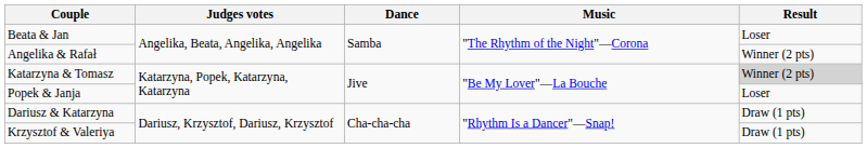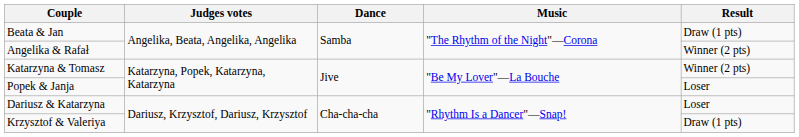Beata & Jan | Result: Loser -> Draw (1 pts)
Katarzyna & Tomasz | Result: lightgrey background -> no background
Dariusz & Katarzyna | Result: Draw (1 pts) -> Loser
